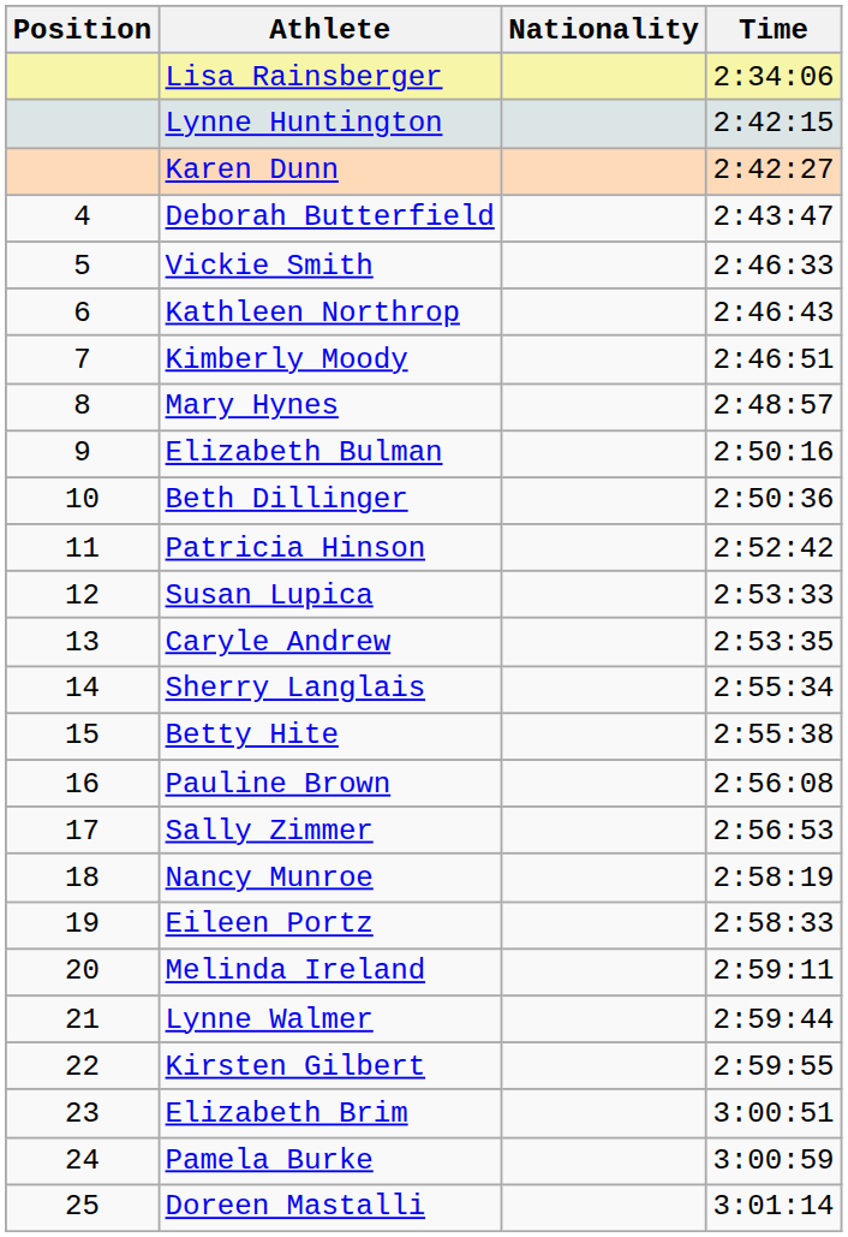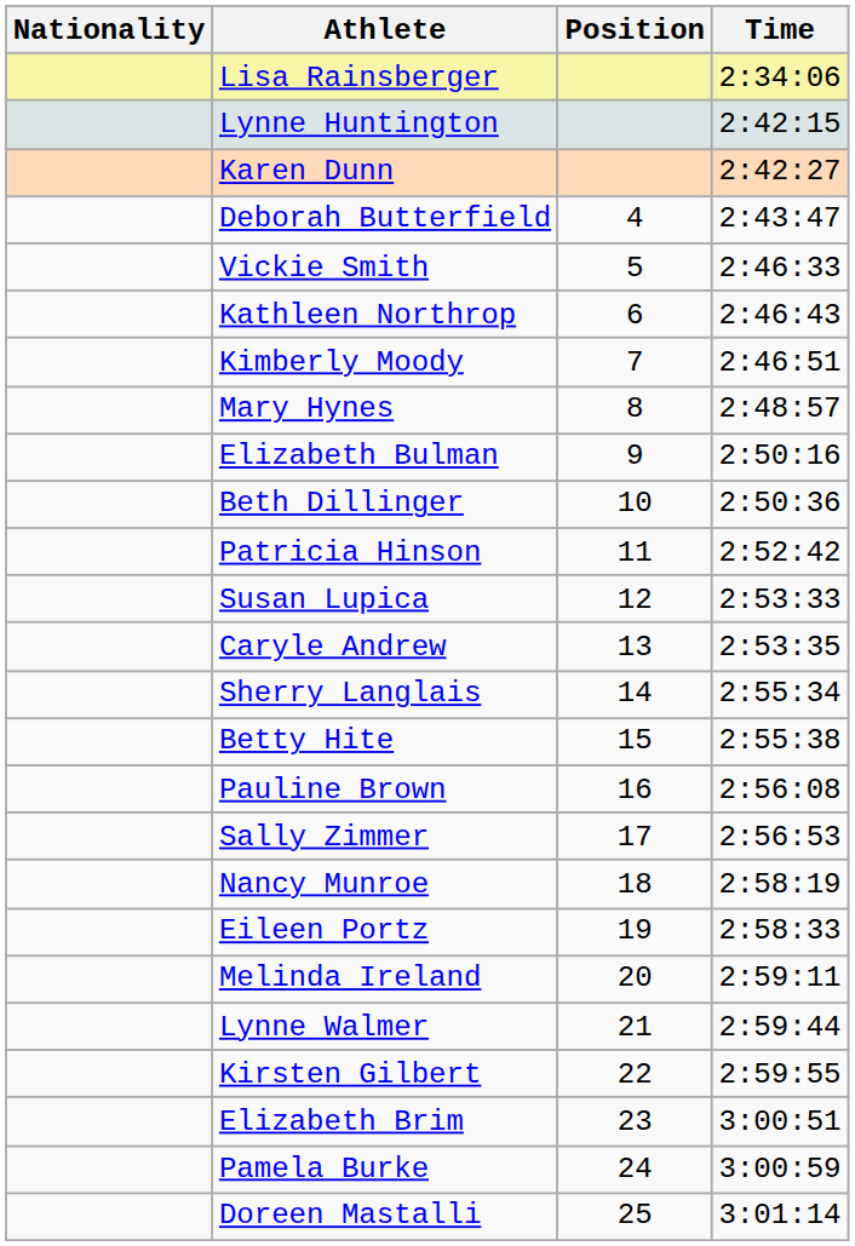columns swapped: Position <-> Nationality
